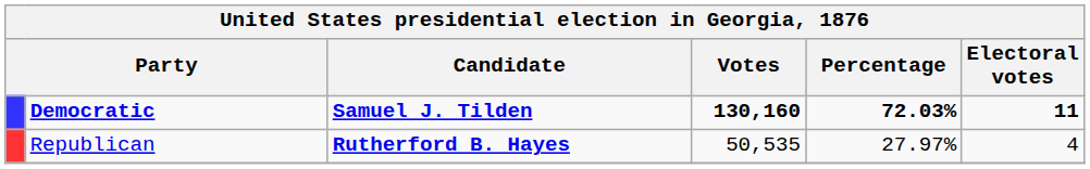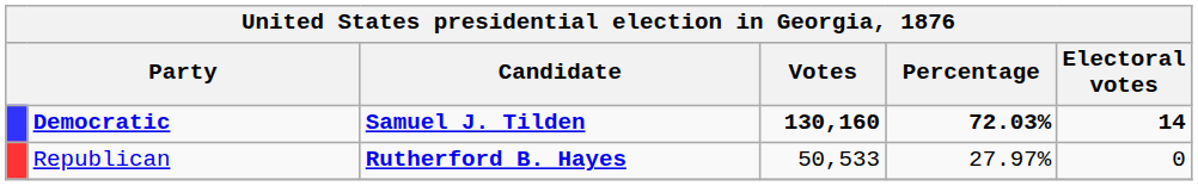Democratic | Electoral votes: 11 -> 14
Republican | Votes: 50,535 -> 50,533
Republican | Electoral votes: 4 -> 0
